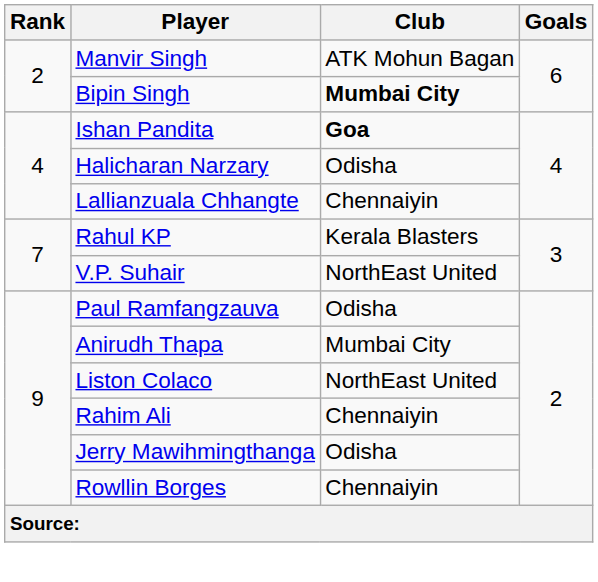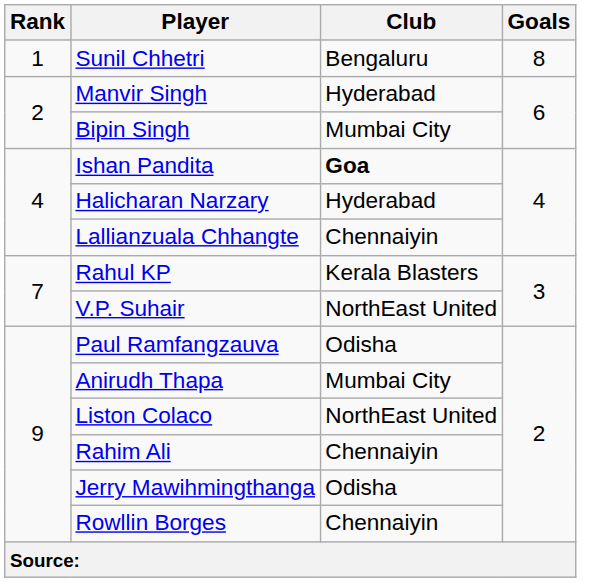+ row: 1 | Sunil Chhetri | Bengaluru | 8
Manvir Singh | Club: ATK Mohun Bagan -> Hyderabad
Bipin Singh | Club: bold -> normal
Halicharan Narzary | Club: Odisha -> Hyderabad
